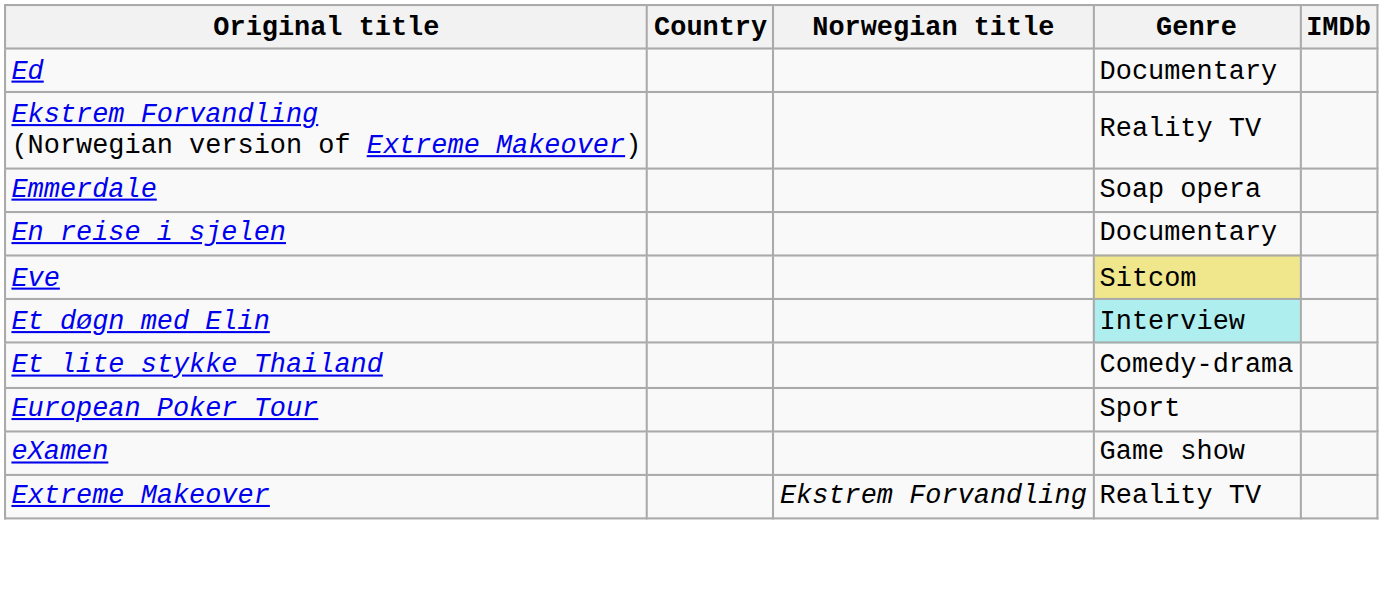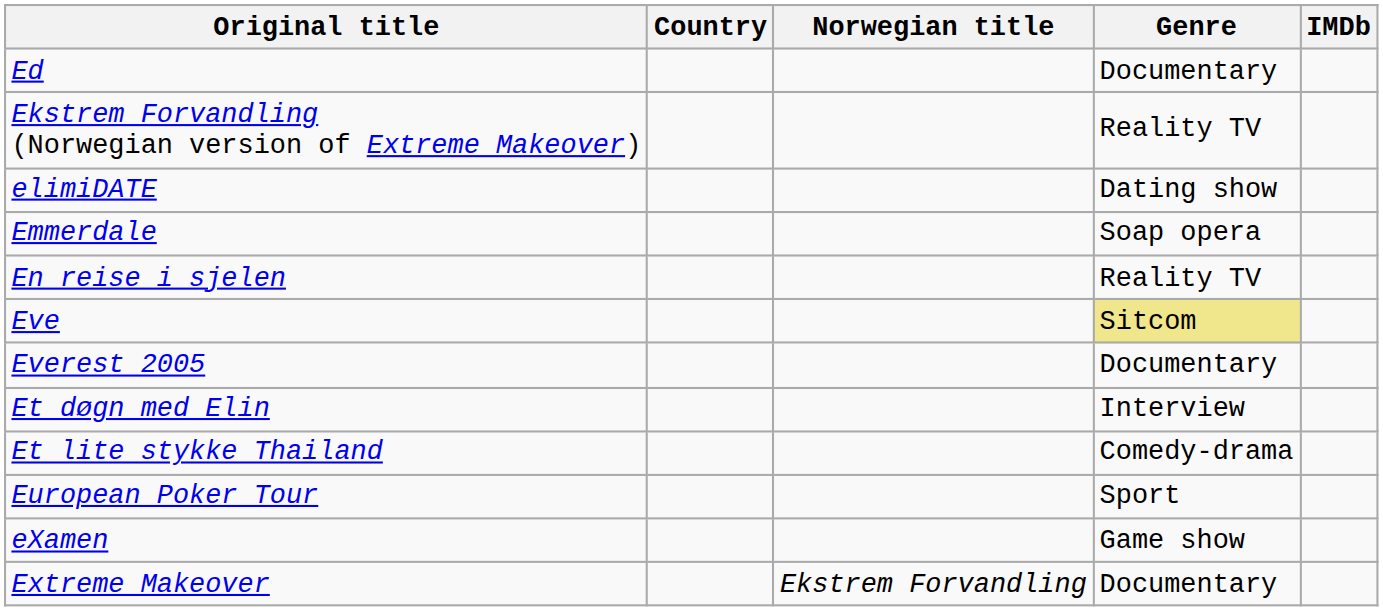+ row: elimiDATE | Dating show
En reise i sjelen | Genre: Documentary -> Reality TV
+ row: Everest 2005 | Documentary
Et døgn med Elin | Genre: paleturquoise background -> no background
Extreme Makeover | Genre: Reality TV -> Documentary
